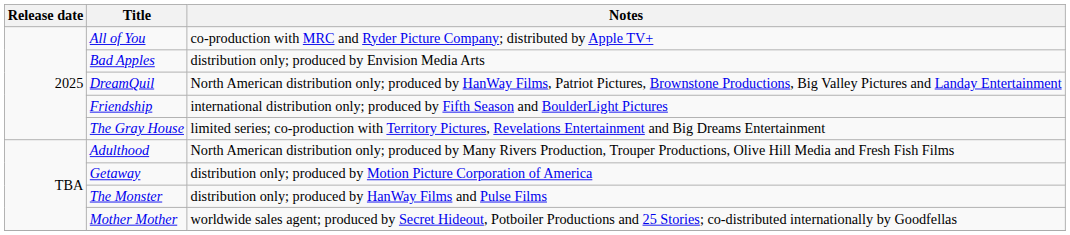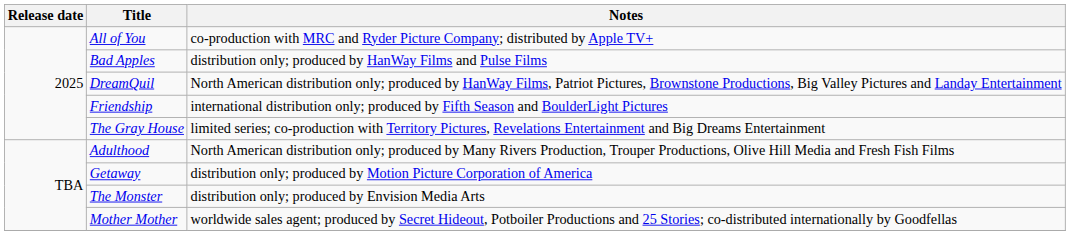Bad Apples | Notes: distribution only; produced by Envision Media Arts -> distribution only; produced by HanWay Films and Pulse Films
The Monster | Notes: distribution only; produced by HanWay Films and Pulse Films -> distribution only; produced by Envision Media Arts
